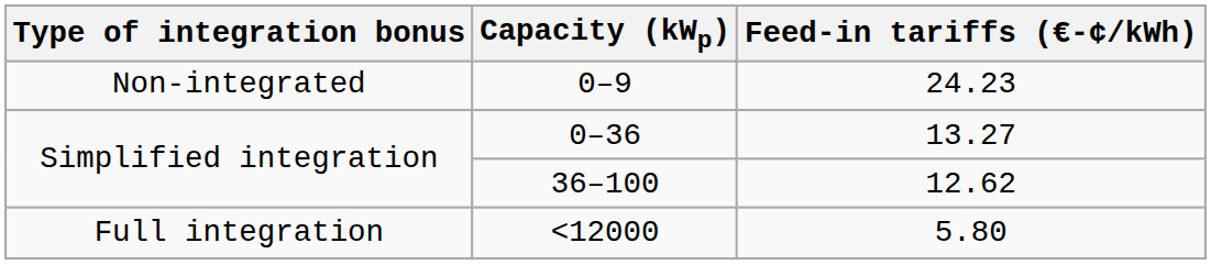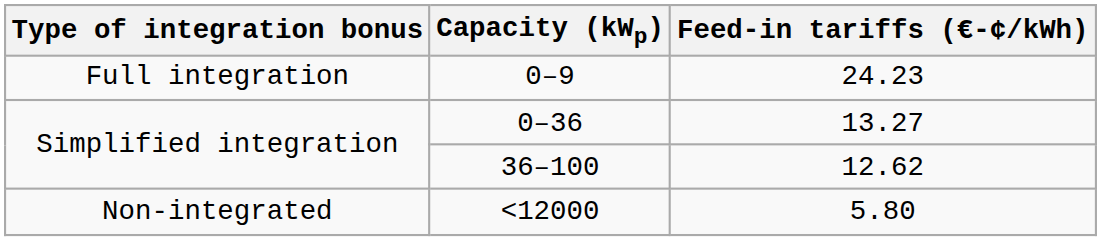0–9 | Type of integration bonus: Non-integrated -> Full integration
<12000 | Type of integration bonus: Full integration -> Non-integrated
